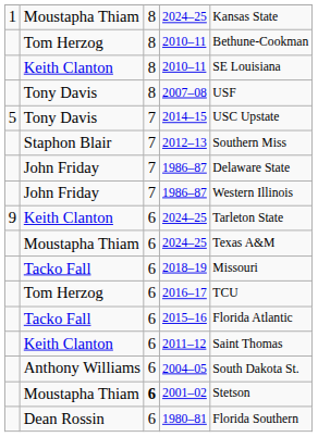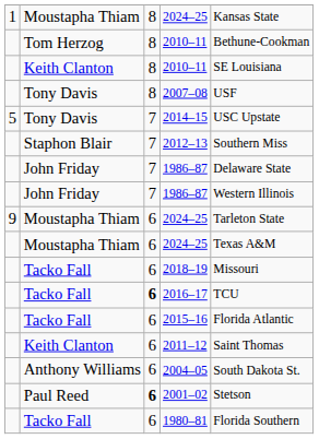9 / 2024–25 | column 2: Keith Clanton -> Moustapha Thiam
2016–17 | column 2: Tom Herzog -> Tacko Fall
2016–17 | column 3: normal -> bold
2001–02 | column 2: Moustapha Thiam -> Paul Reed
1980–81 | column 2: Dean Rossin -> Tacko Fall
